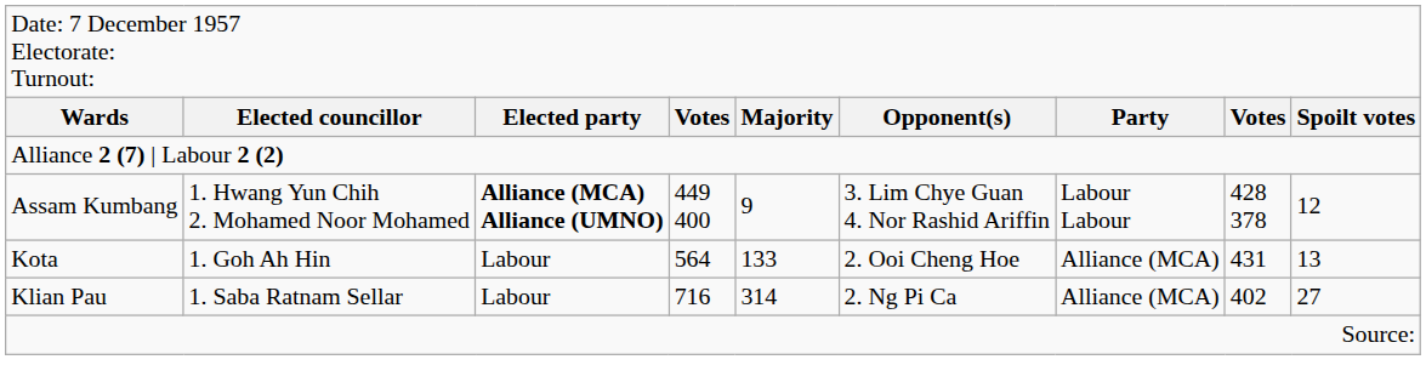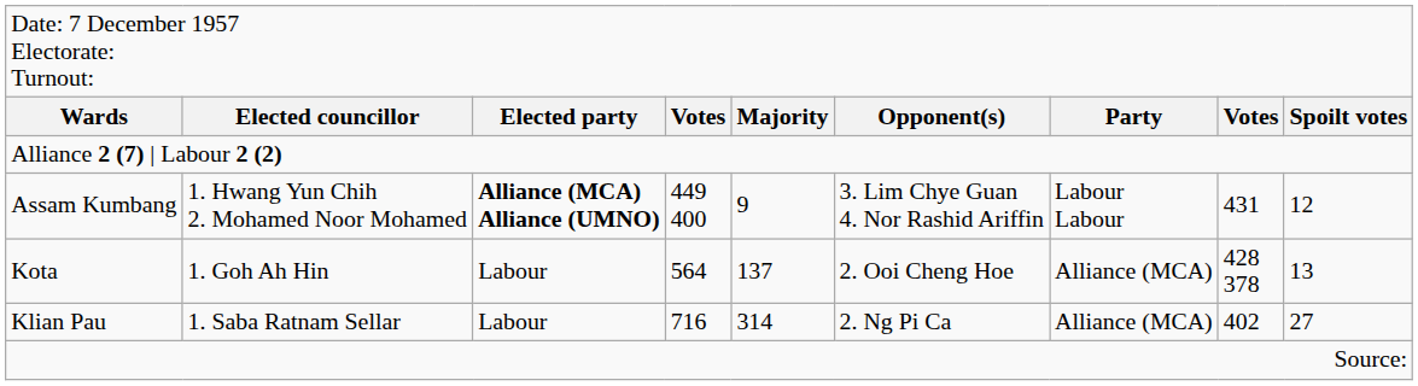Assam Kumbang | column 8: 428 378 -> 431
Kota | column 5: 133 -> 137
Kota | column 8: 431 -> 428 378
